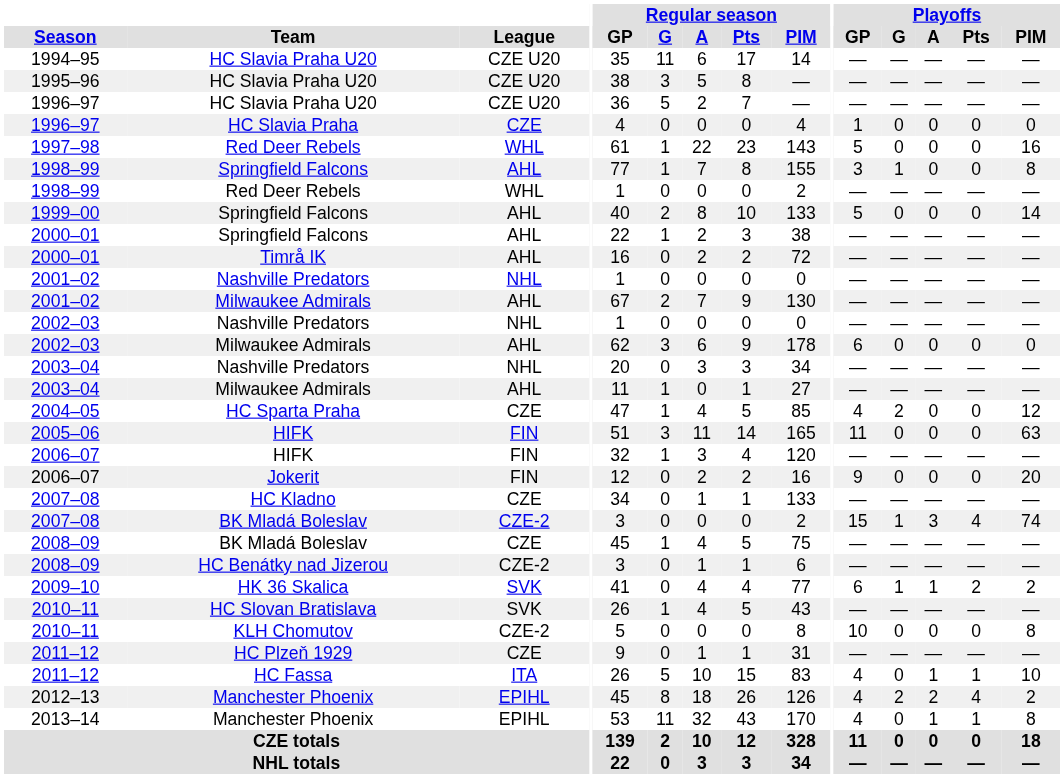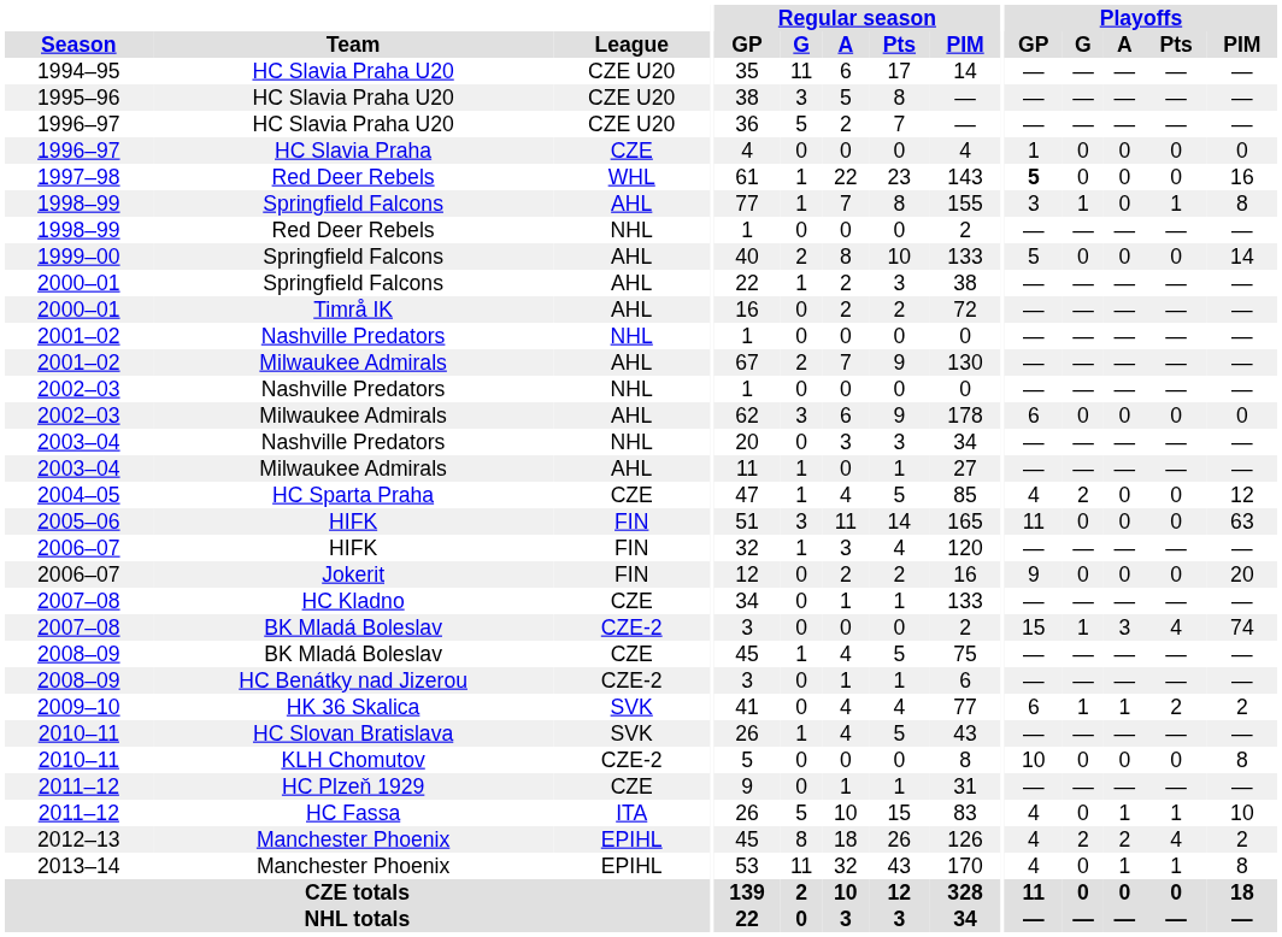1997–98 | Playoffs / GP: normal -> bold
1998–99 / Springfield Falcons | Playoffs / Pts: 0 -> 1
1998–99 / Red Deer Rebels | League: WHL -> NHL
